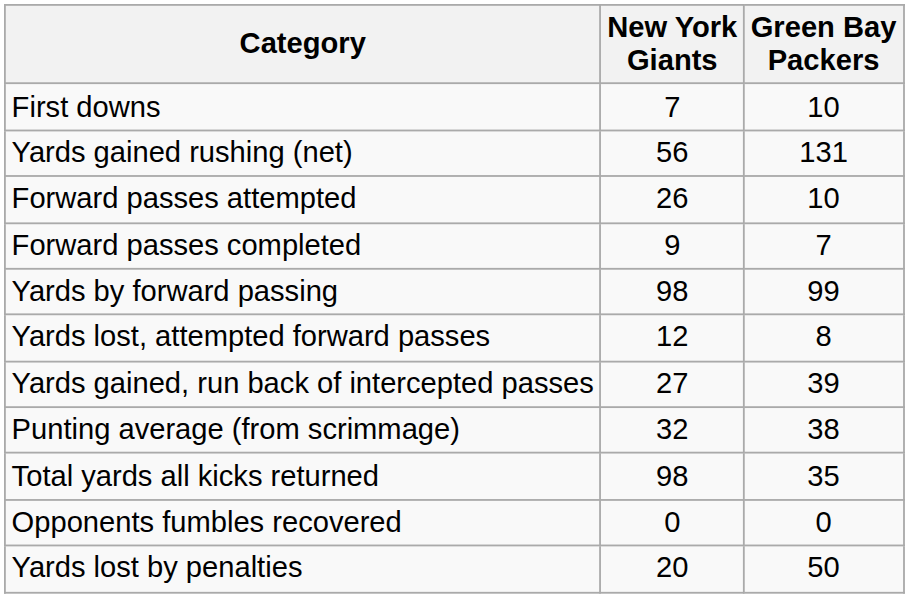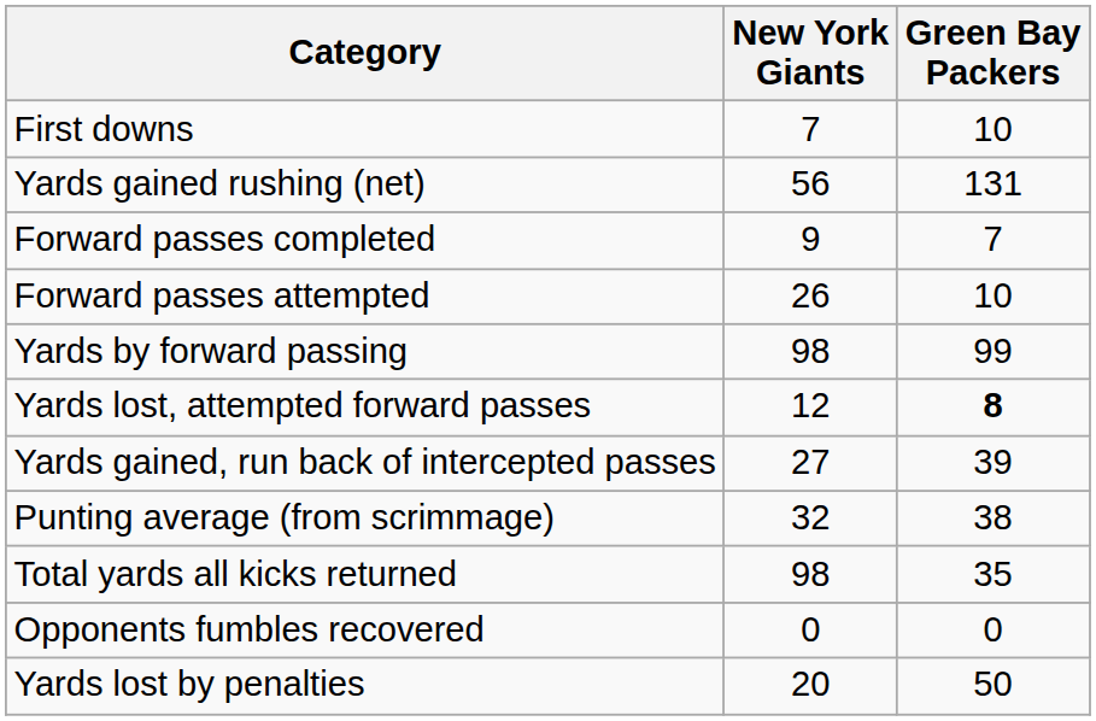rows swapped: Forward passes attempted <-> Forward passes completed
Yards lost, attempted forward passes | Green Bay Packers: normal -> bold
